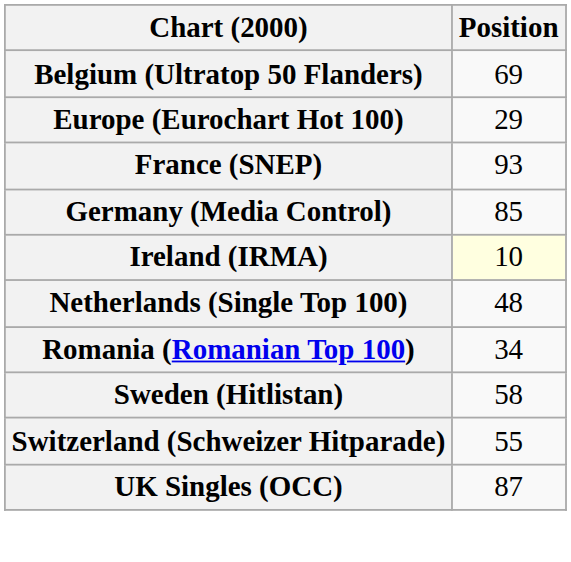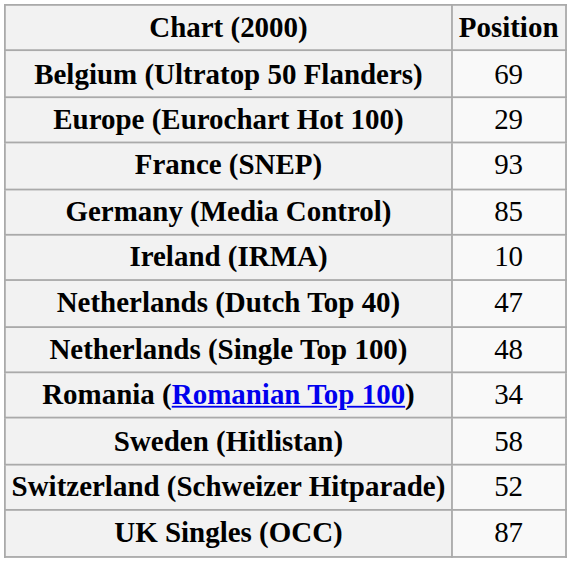Ireland (IRMA) | Position: lightyellow background -> no background
+ row: Netherlands (Dutch Top 40) | 47
Switzerland (Schweizer Hitparade) | Position: 55 -> 52
